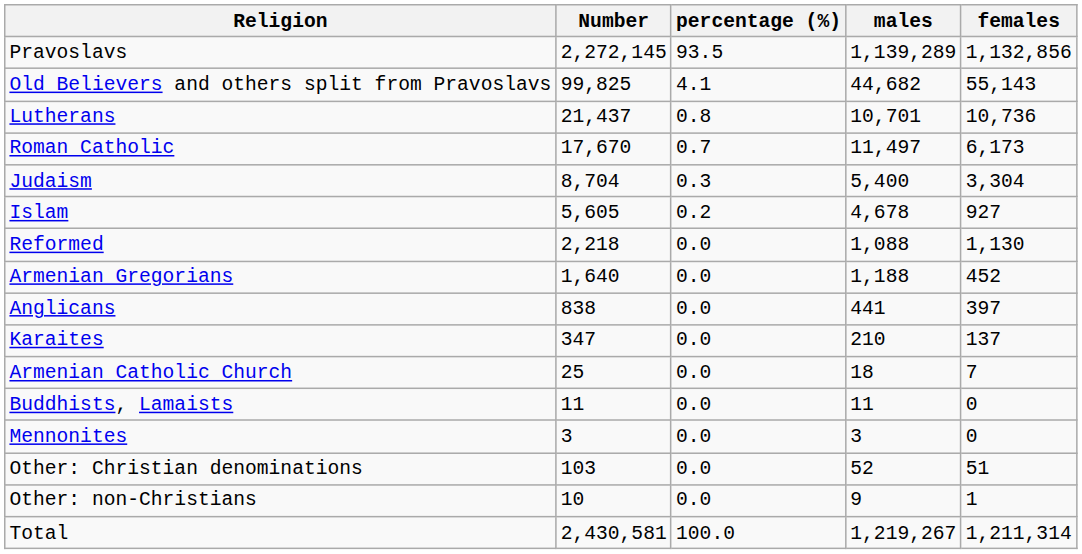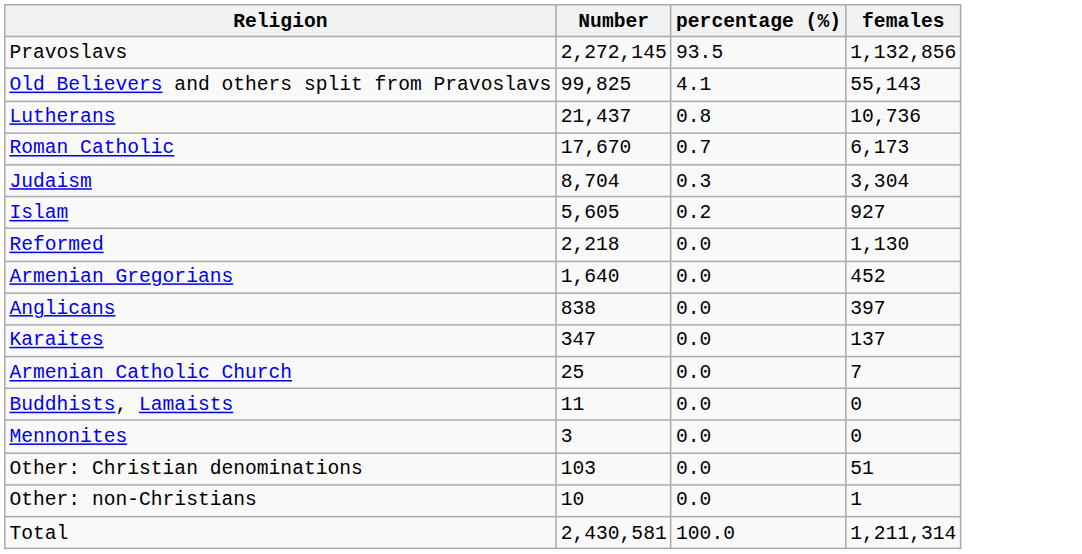- column: males | 1,139,289 | 44,682 | 10,701 | 11,497 | 5,400 | 4,678 | 1,088 | 1,188 | 441 | 210 | 18 | 11 | 3 | 52 | 9 | 1,219,267
